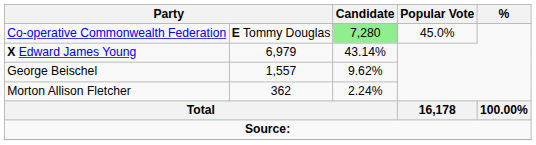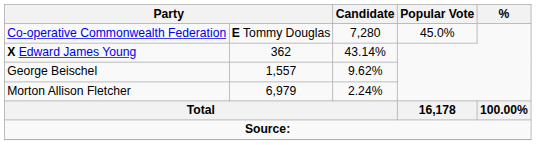Co-operative Commonwealth Federation | Candidate: lightgreen background -> no background
X Edward James Young | column 2: 6,979 -> 362
Morton Allison Fletcher | column 2: 362 -> 6,979
